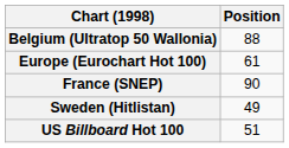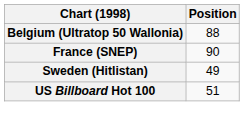- row: Europe (Eurochart Hot 100) | 61
